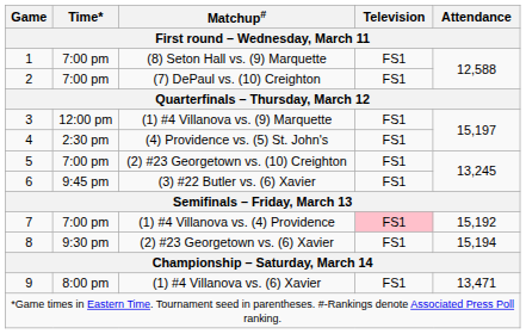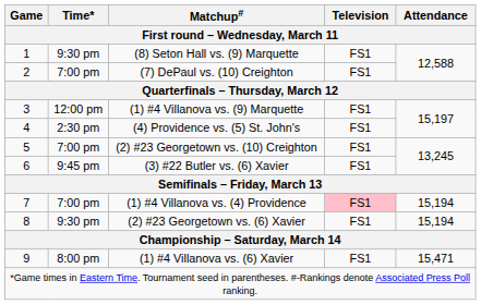(8) Seton Hall vs. (9) Marquette | Time*: 7:00 pm -> 9:30 pm
(1) #4 Villanova vs. (4) Providence | Attendance: 15,192 -> 15,194
(1) #4 Villanova vs. (6) Xavier | Attendance: 13,471 -> 15,471
